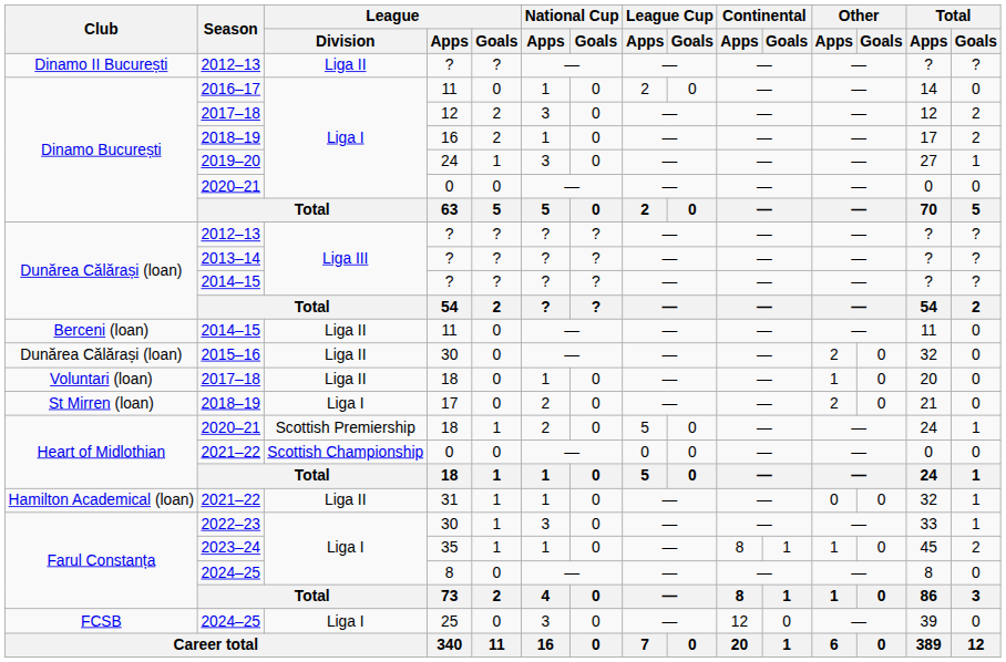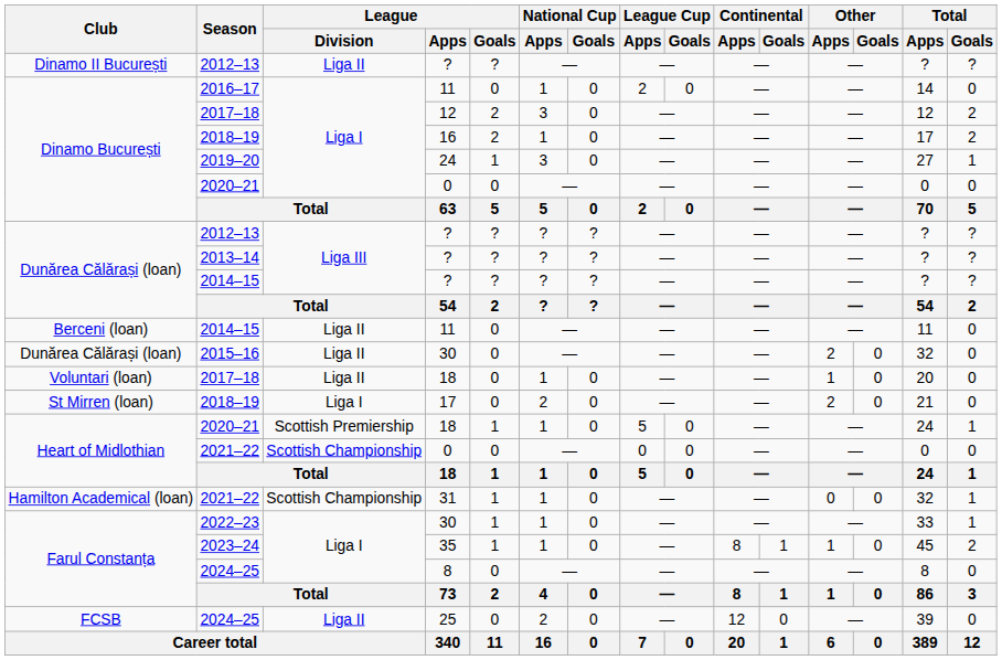Heart of Midlothian / 2020–21 | National Cup / Apps: 2 -> 1
Hamilton Academical (loan) / 2021–22 | League / Division: Liga II -> Scottish Championship
2022–23 | National Cup / Apps: 3 -> 1
FCSB / 2024–25 | League / Division: Liga I -> Liga II
FCSB / 2024–25 | National Cup / Apps: 3 -> 2
